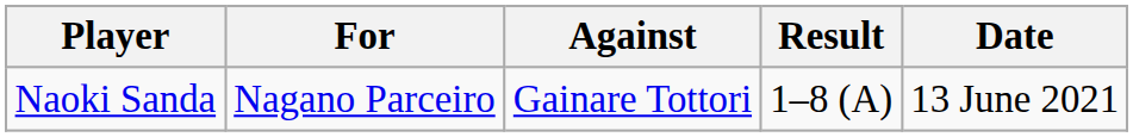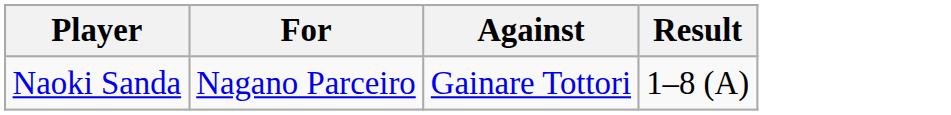- column: Date | 13 June 2021
